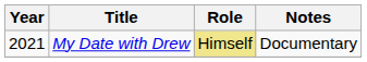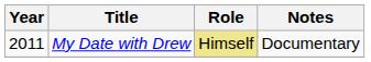My Date with Drew | Year: 2021 -> 2011
